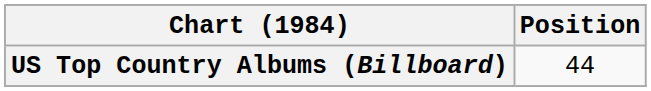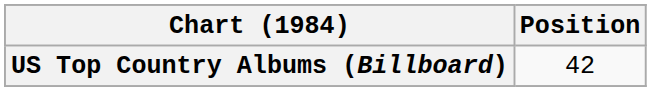US Top Country Albums (Billboard) | Position: 44 -> 42
